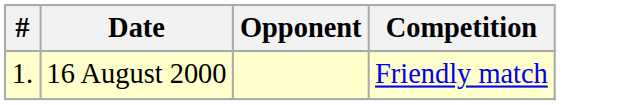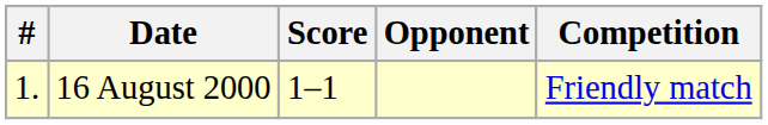+ column: Score | 1–1
